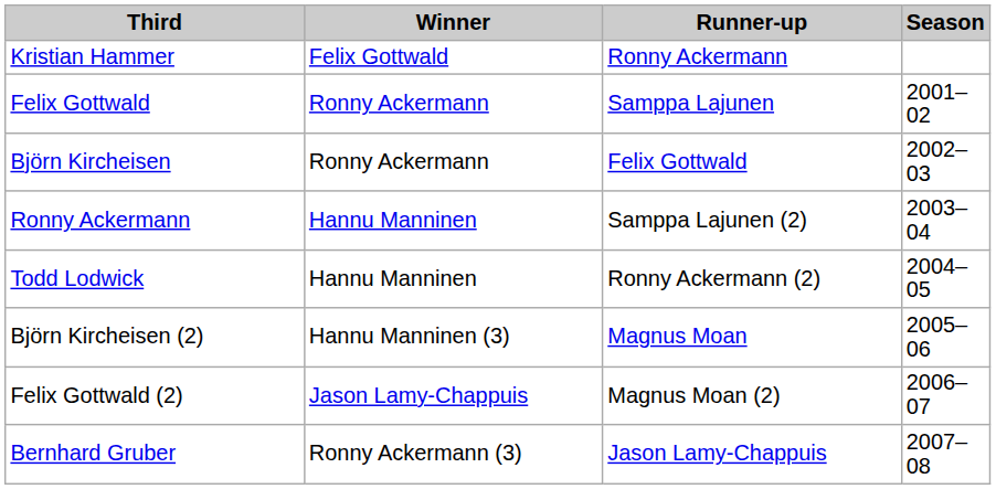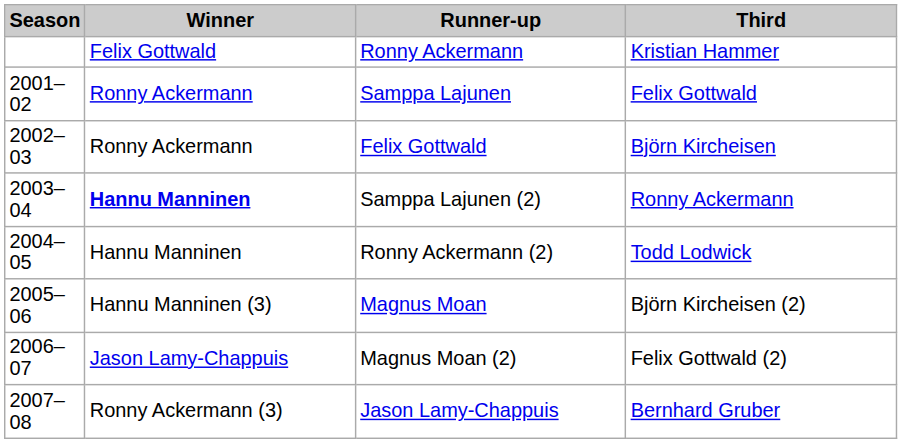columns swapped: Season <-> Third
Samppa Lajunen (2) | Winner: normal -> bold
